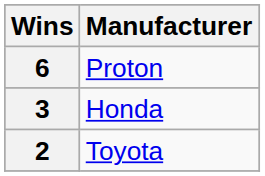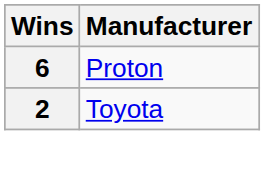- row: 3 | Honda
